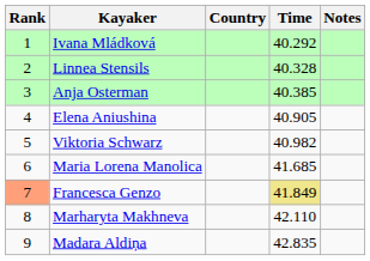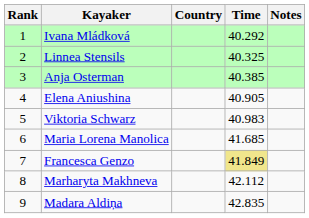Linnea Stensils | Time: 40.328 -> 40.325
Viktoria Schwarz | Time: 40.982 -> 40.983
Francesca Genzo | Rank: lightsalmon background -> no background
Marharyta Makhneva | Time: 42.110 -> 42.112
